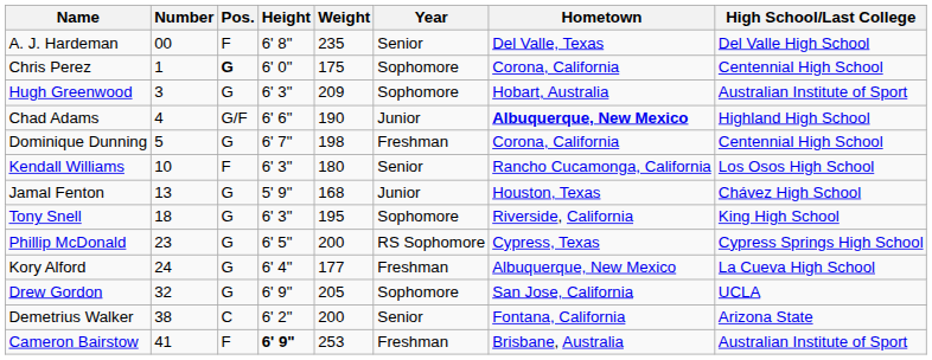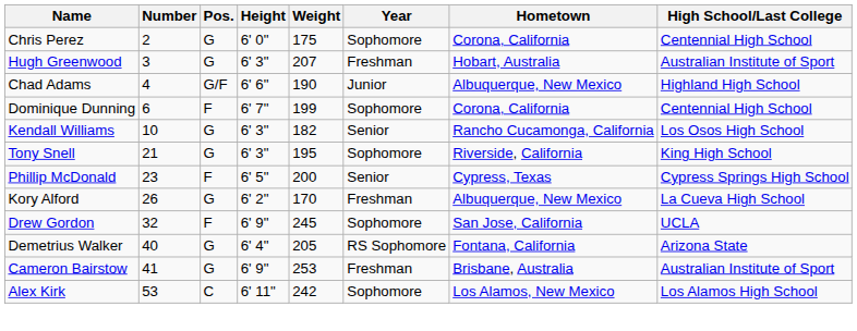- row: A. J. Hardeman | 00 | F | 6' 8" | 235 | Senior | Del Valle, Texas | Del Valle High School
Chris Perez | Number: 1 -> 2
Chris Perez | Pos.: bold -> normal
Hugh Greenwood | Weight: 209 -> 207
Hugh Greenwood | Year: Sophomore -> Freshman
Chad Adams | Hometown: bold -> normal
Dominique Dunning | Number: 5 -> 6
Dominique Dunning | Pos.: G -> F
Dominique Dunning | Weight: 198 -> 199
Dominique Dunning | Year: Freshman -> Sophomore
Kendall Williams | Pos.: F -> G
Kendall Williams | Weight: 180 -> 182
- row: Jamal Fenton | 13 | G | 5' 9" | 168 | Junior | Houston, Texas | Chávez High School
Tony Snell | Number: 18 -> 21
Phillip McDonald | Pos.: G -> F
Phillip McDonald | Year: RS Sophomore -> Senior
Kory Alford | Number: 24 -> 26
Kory Alford | Height: 6' 4" -> 6' 2"
Kory Alford | Weight: 177 -> 170
Drew Gordon | Pos.: G -> F
Drew Gordon | Weight: 205 -> 245
Demetrius Walker | Number: 38 -> 40
Demetrius Walker | Pos.: C -> G
Demetrius Walker | Height: 6' 2" -> 6' 4"
Demetrius Walker | Weight: 200 -> 205
Demetrius Walker | Year: Senior -> RS Sophomore
Cameron Bairstow | Pos.: F -> G
Cameron Bairstow | Height: bold -> normal
+ row: Alex Kirk | 53 | C | 6' 11" | 242 | Sophomore | Los Alamos, New Mexico | Los Alamos High School
